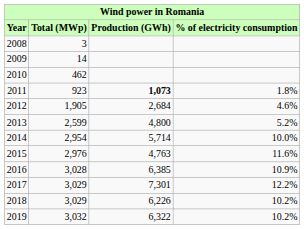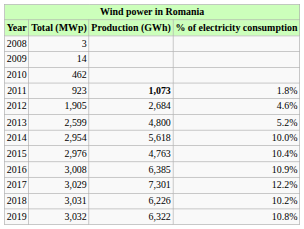2014 | Production (GWh): 5,714 -> 5,618
2015 | % of electricity consumption: 11.6% -> 10.4%
2016 | Total (MWp): 3,028 -> 3,008
2018 | Total (MWp): 3,029 -> 3,031
2019 | % of electricity consumption: 10.2% -> 10.8%
